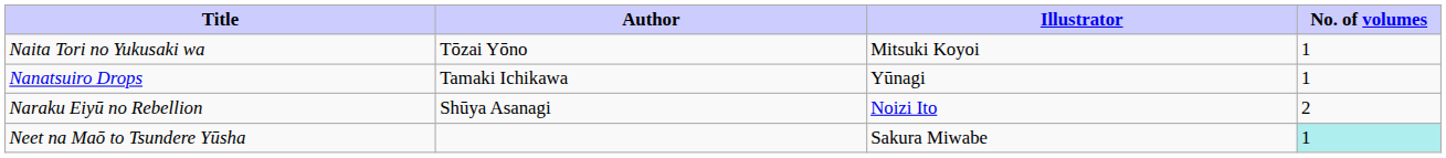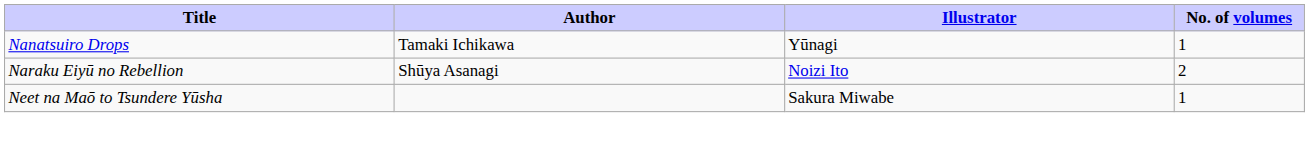- row: Naita Tori no Yukusaki wa | Tōzai Yōno | Mitsuki Koyoi | 1
Neet na Maō to Tsundere Yūsha | No. of volumes: paleturquoise background -> no background
